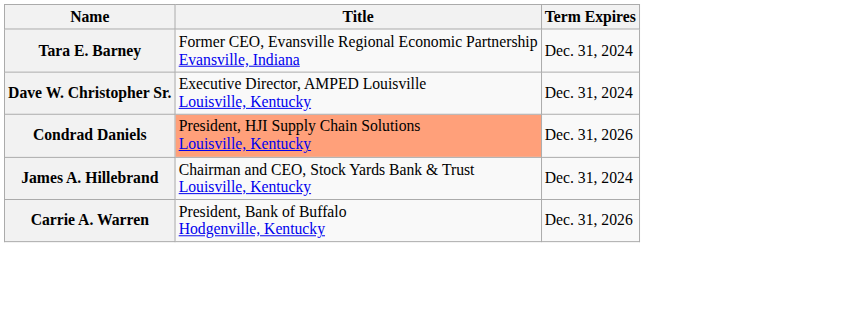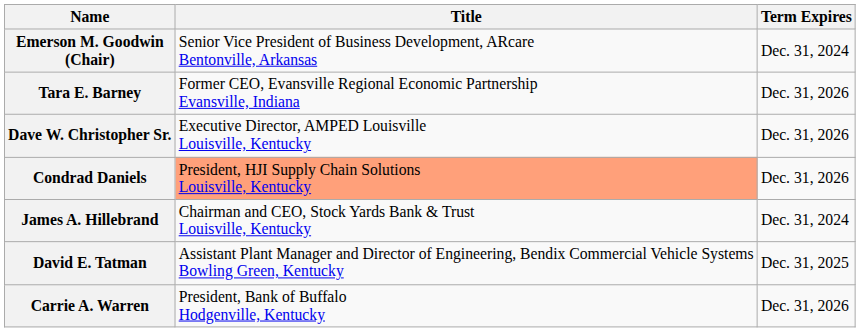+ row: Emerson M. Goodwin (Chair) | Senior Vice President of Business Development, ARcare Bentonville, Arkansas | Dec. 31, 2024
Tara E. Barney | Term Expires: Dec. 31, 2024 -> Dec. 31, 2026
Dave W. Christopher Sr. | Term Expires: Dec. 31, 2024 -> Dec. 31, 2026
+ row: David E. Tatman | Assistant Plant Manager and Director of Engineering, Bendix Commercial Vehicle Systems Bowling Green, Kentucky | Dec. 31, 2025
